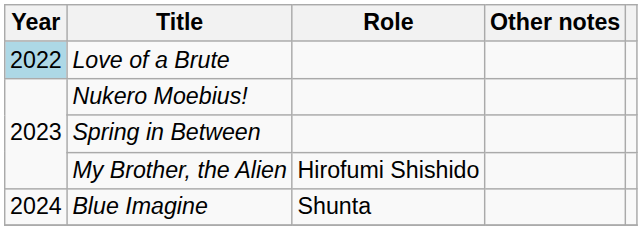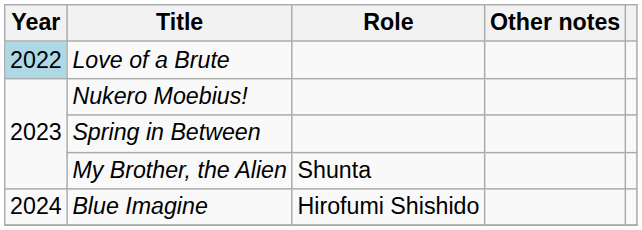My Brother, the Alien | Role: Hirofumi Shishido -> Shunta
Blue Imagine | Role: Shunta -> Hirofumi Shishido
